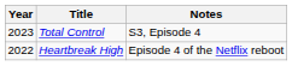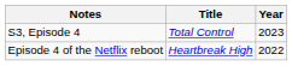columns swapped: Year <-> Notes
